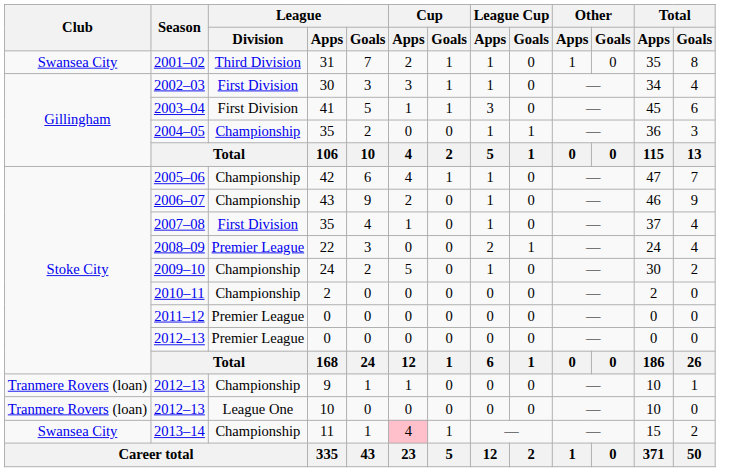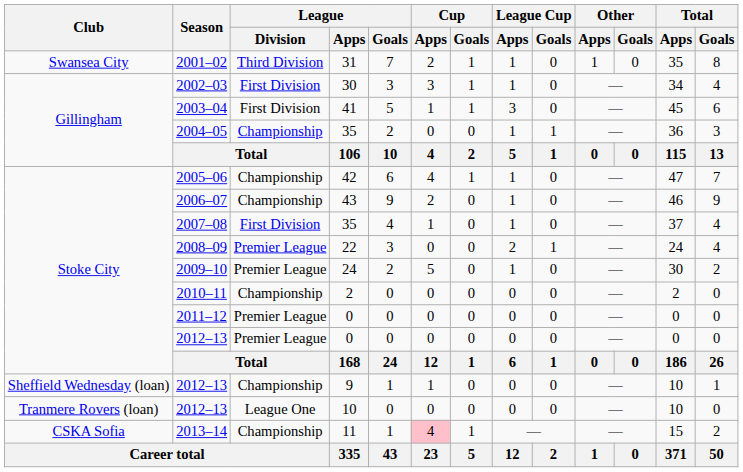2009–10 | League / Division: Championship -> Premier League
2012–13 / 9 | Club: Tranmere Rovers (loan) -> Sheffield Wednesday (loan)
2013–14 | Club: Swansea City -> CSKA Sofia
